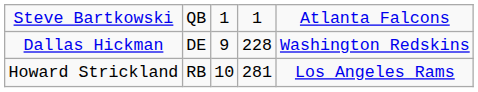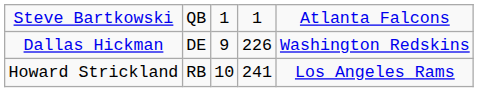Dallas Hickman | column 4: 228 -> 226
Howard Strickland | column 4: 281 -> 241
